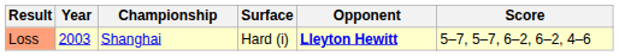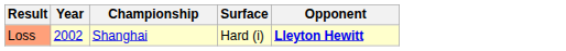- column: Score | 5–7, 5–7, 6–2, 6–2, 4–6
Loss | Year: 2003 -> 2002
